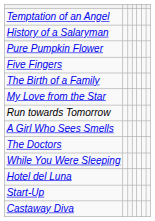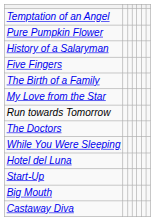rows swapped: Pure Pumpkin Flower <-> History of a Salaryman
- row: A Girl Who Sees Smells
+ row: Big Mouth
